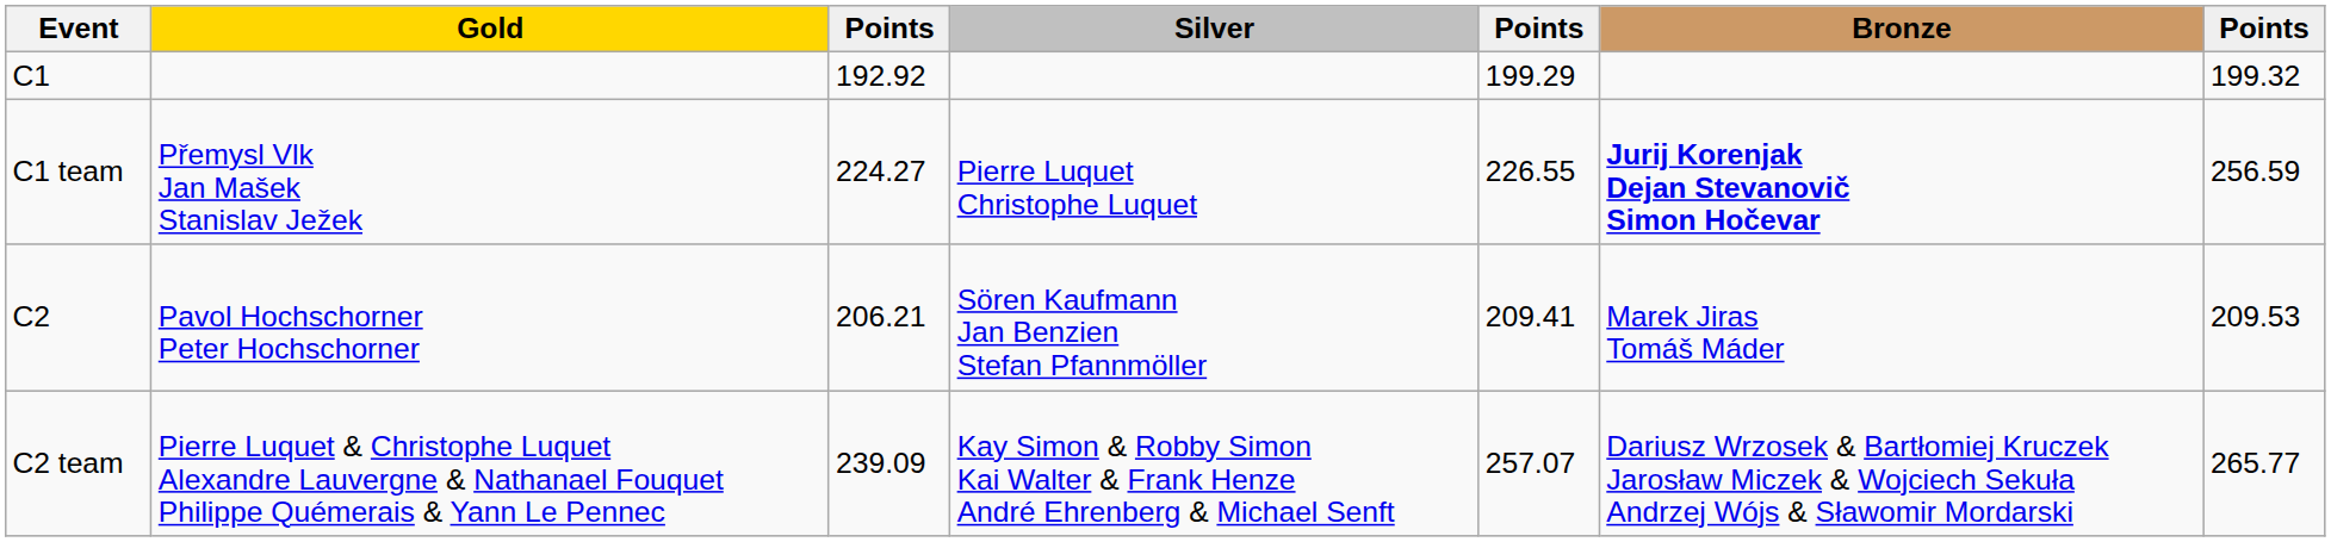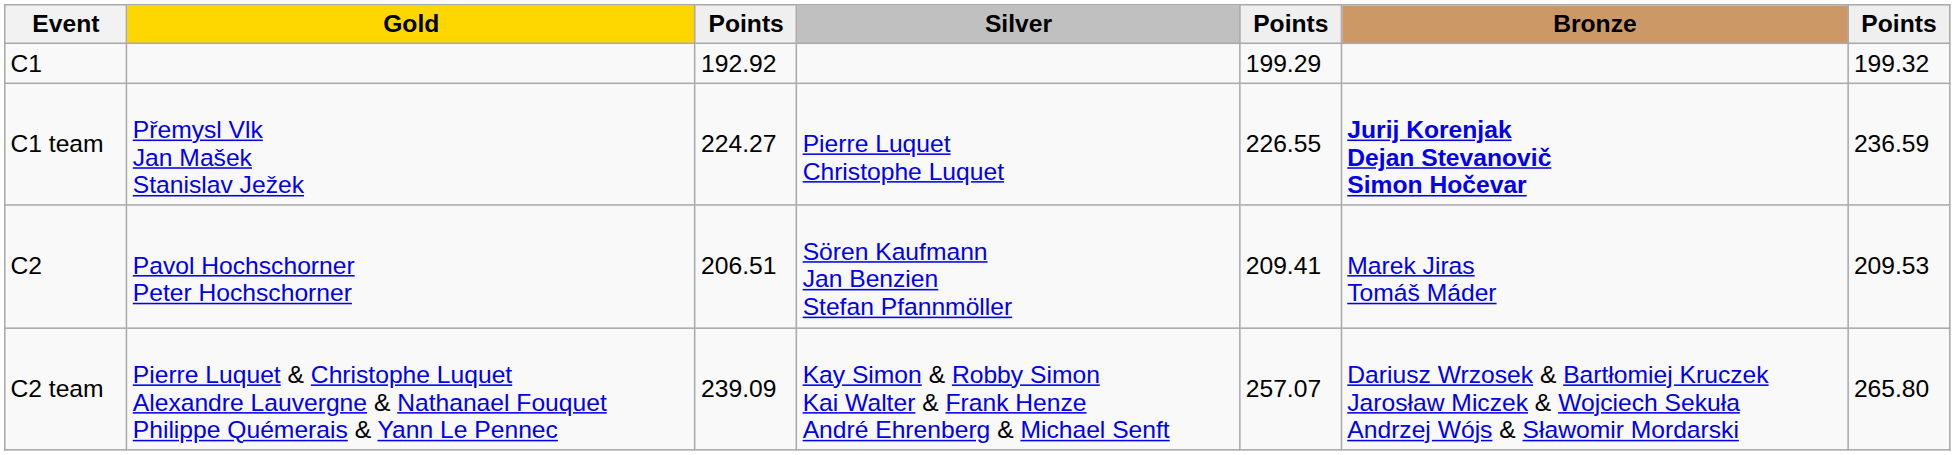C1 team | column 7: 256.59 -> 236.59
C2 | column 3: 206.21 -> 206.51
C2 team | column 7: 265.77 -> 265.80
